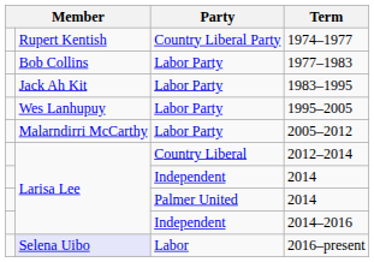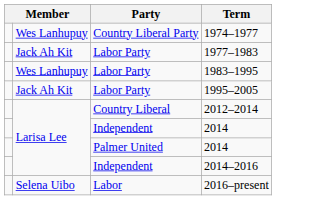1974–1977 | column 2: Rupert Kentish -> Wes Lanhupuy
1977–1983 | column 2: Bob Collins -> Jack Ah Kit
1983–1995 | column 2: Jack Ah Kit -> Wes Lanhupuy
1995–2005 | column 2: Wes Lanhupuy -> Jack Ah Kit
- row: Malarndirri McCarthy | Labor Party | 2005–2012
2016–present | column 2: lavender background -> no background
